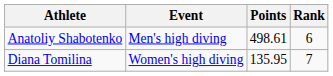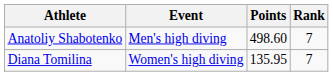Anatoliy Shabotenko | Points: 498.61 -> 498.60
Anatoliy Shabotenko | Rank: 6 -> 7
